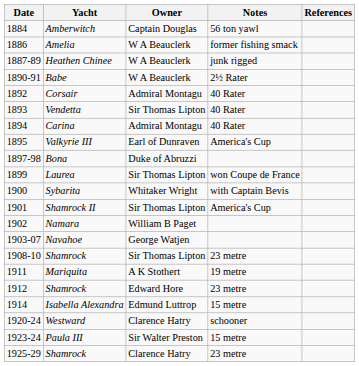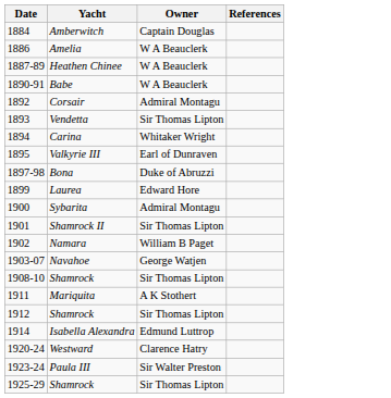- column: Notes | 56 ton yawl | former fishing smack | junk rigged | 2½ Rater | 40 Rater | 40 Rater | 40 Rater | America's Cup | won Coupe de France | with Captain Bevis | America's Cup | 23 metre | 19 metre | 23 metre | 15 metre | schooner | 15 metre | 23 metre
Carina | Owner: Admiral Montagu -> Whitaker Wright
Laurea | Owner: Sir Thomas Lipton -> Edward Hore
Sybarita | Owner: Whitaker Wright -> Admiral Montagu
1912 / Shamrock | Owner: Edward Hore -> Sir Thomas Lipton
1925-29 / Shamrock | Owner: Clarence Hatry -> Sir Thomas Lipton
